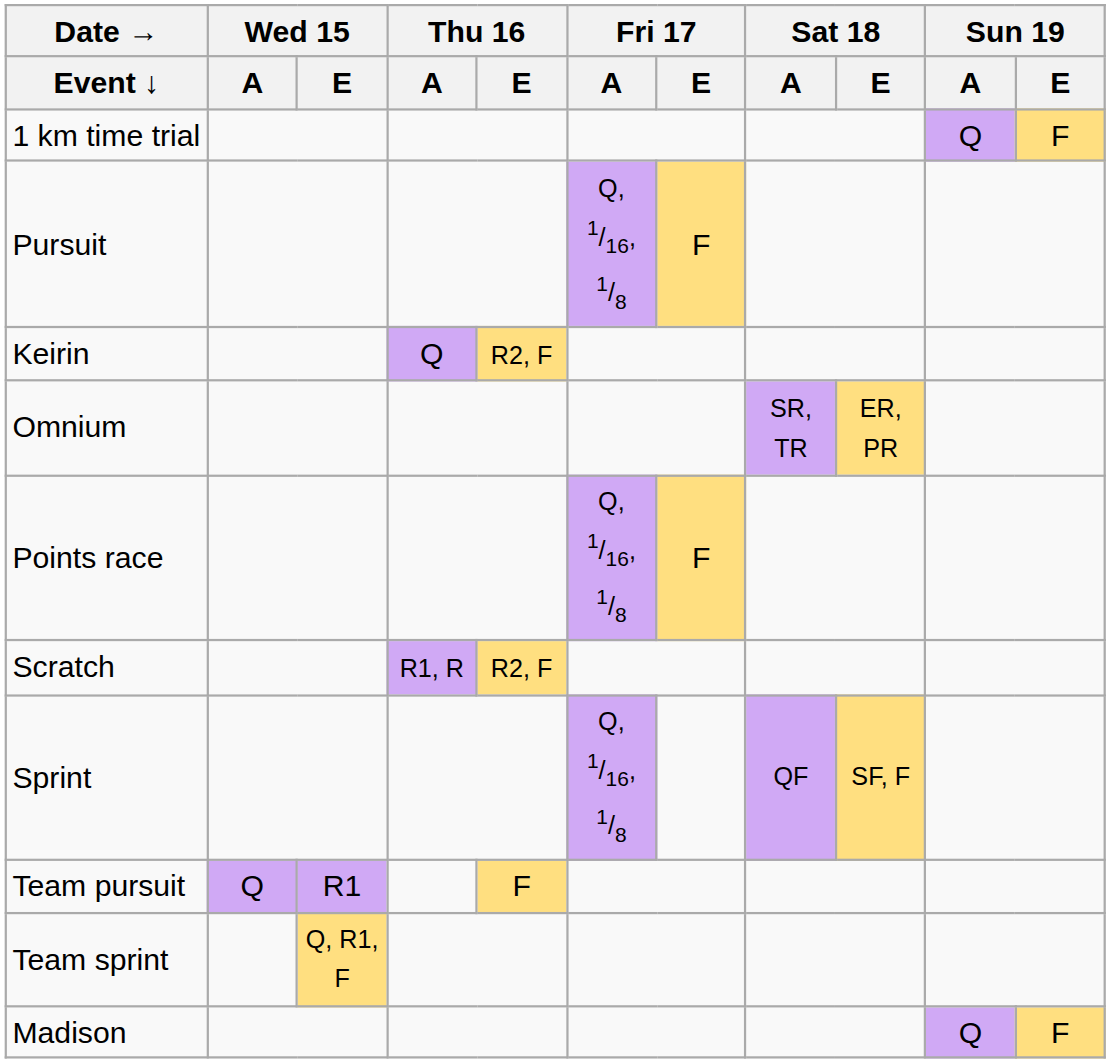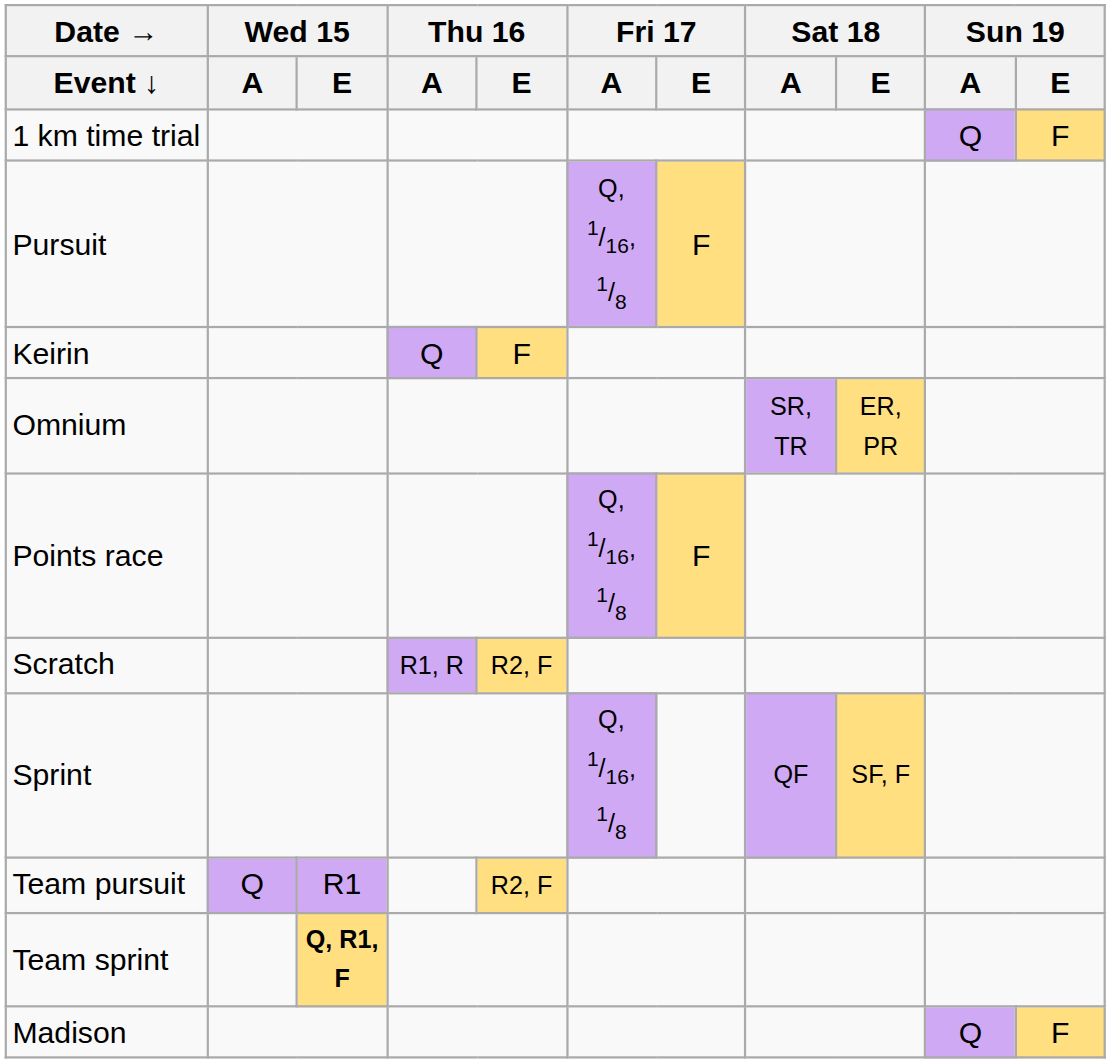Keirin | Thu 16 / E: R2, F -> F
Team pursuit | Thu 16 / E: F -> R2, F
Team sprint | Wed 15 / E: normal -> bold
